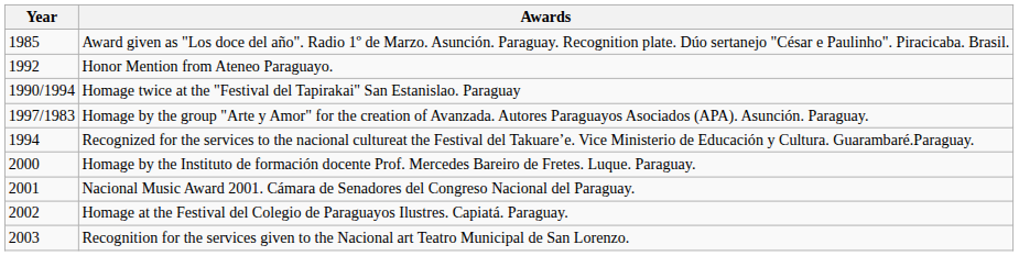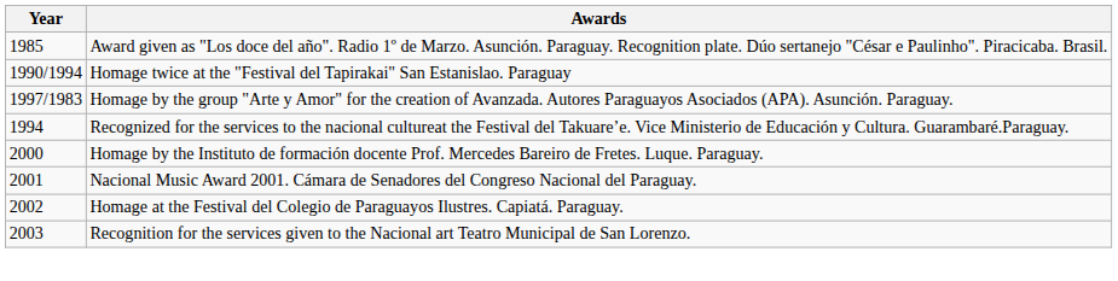- row: 1992 | Honor Mention from Ateneo Paraguayo.
